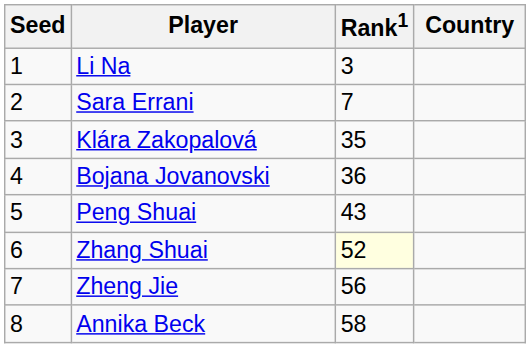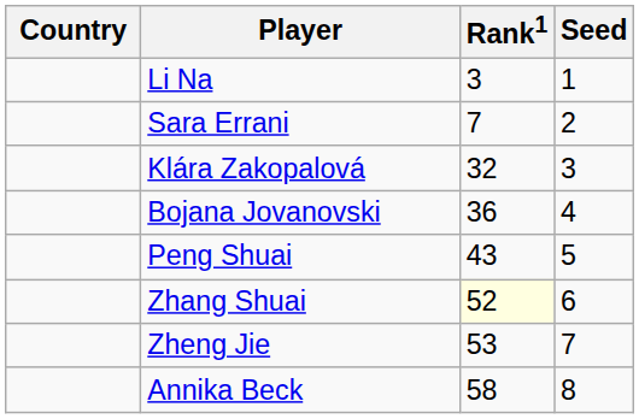columns swapped: Country <-> Seed
Klára Zakopalová | Rank1: 35 -> 32
Zheng Jie | Rank1: 56 -> 53
